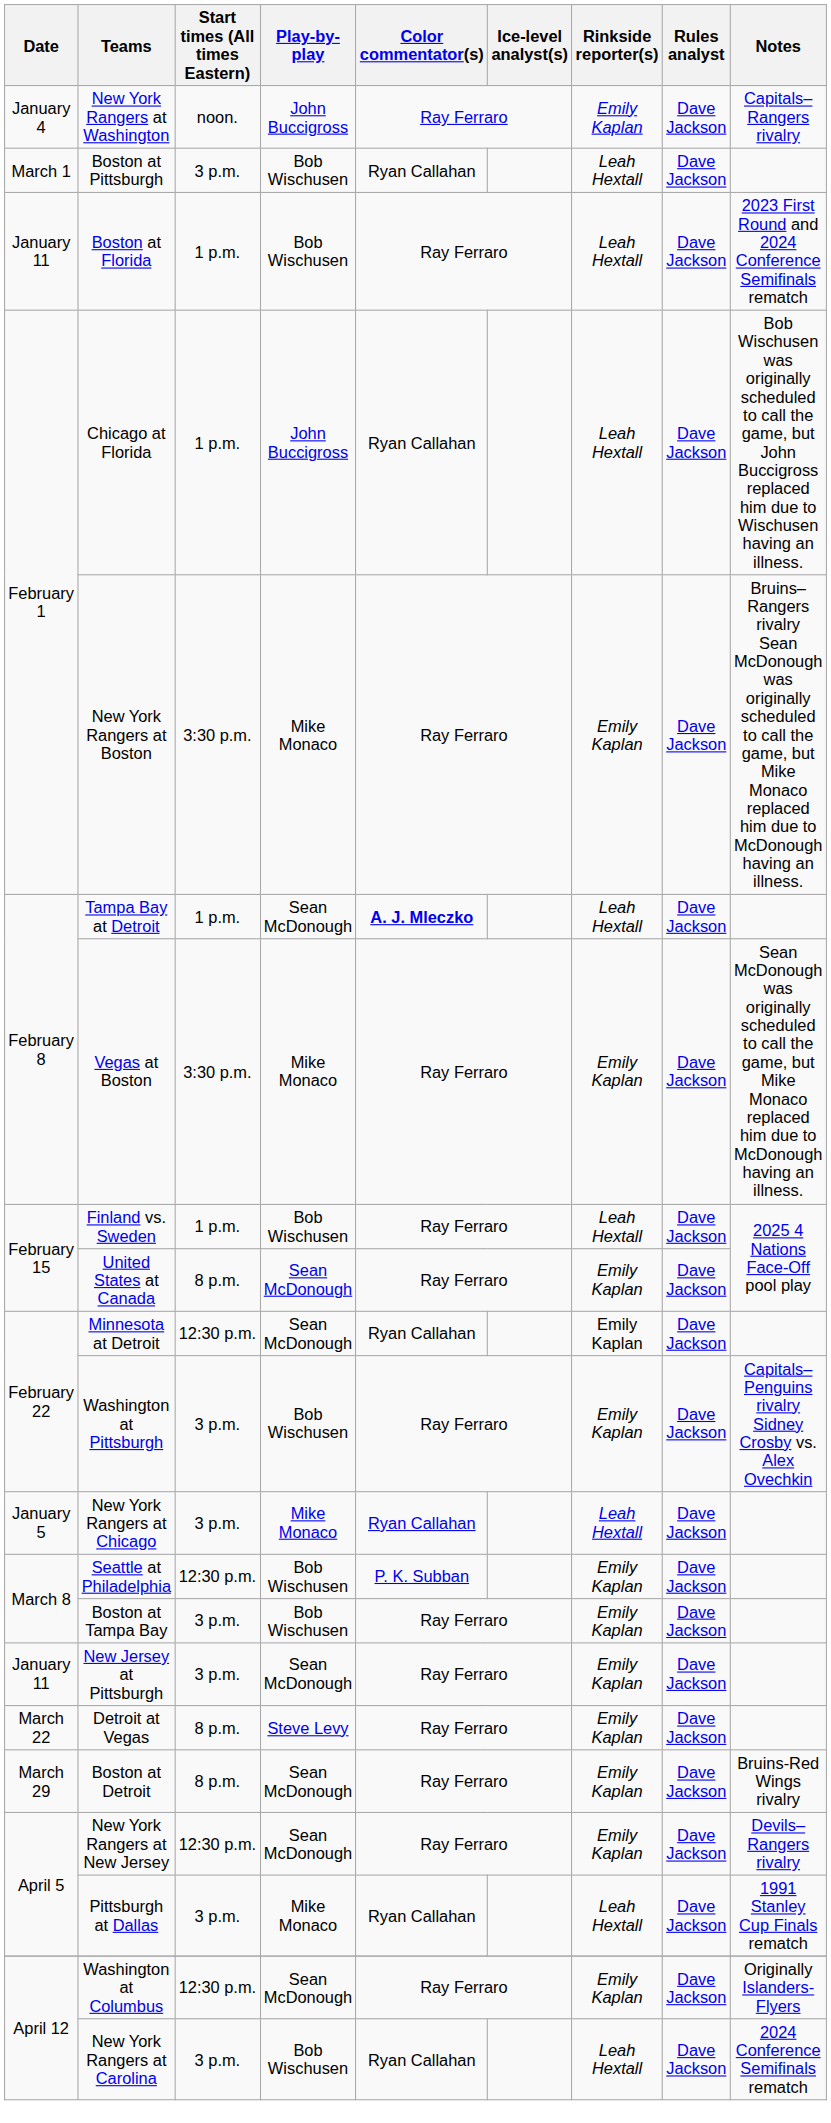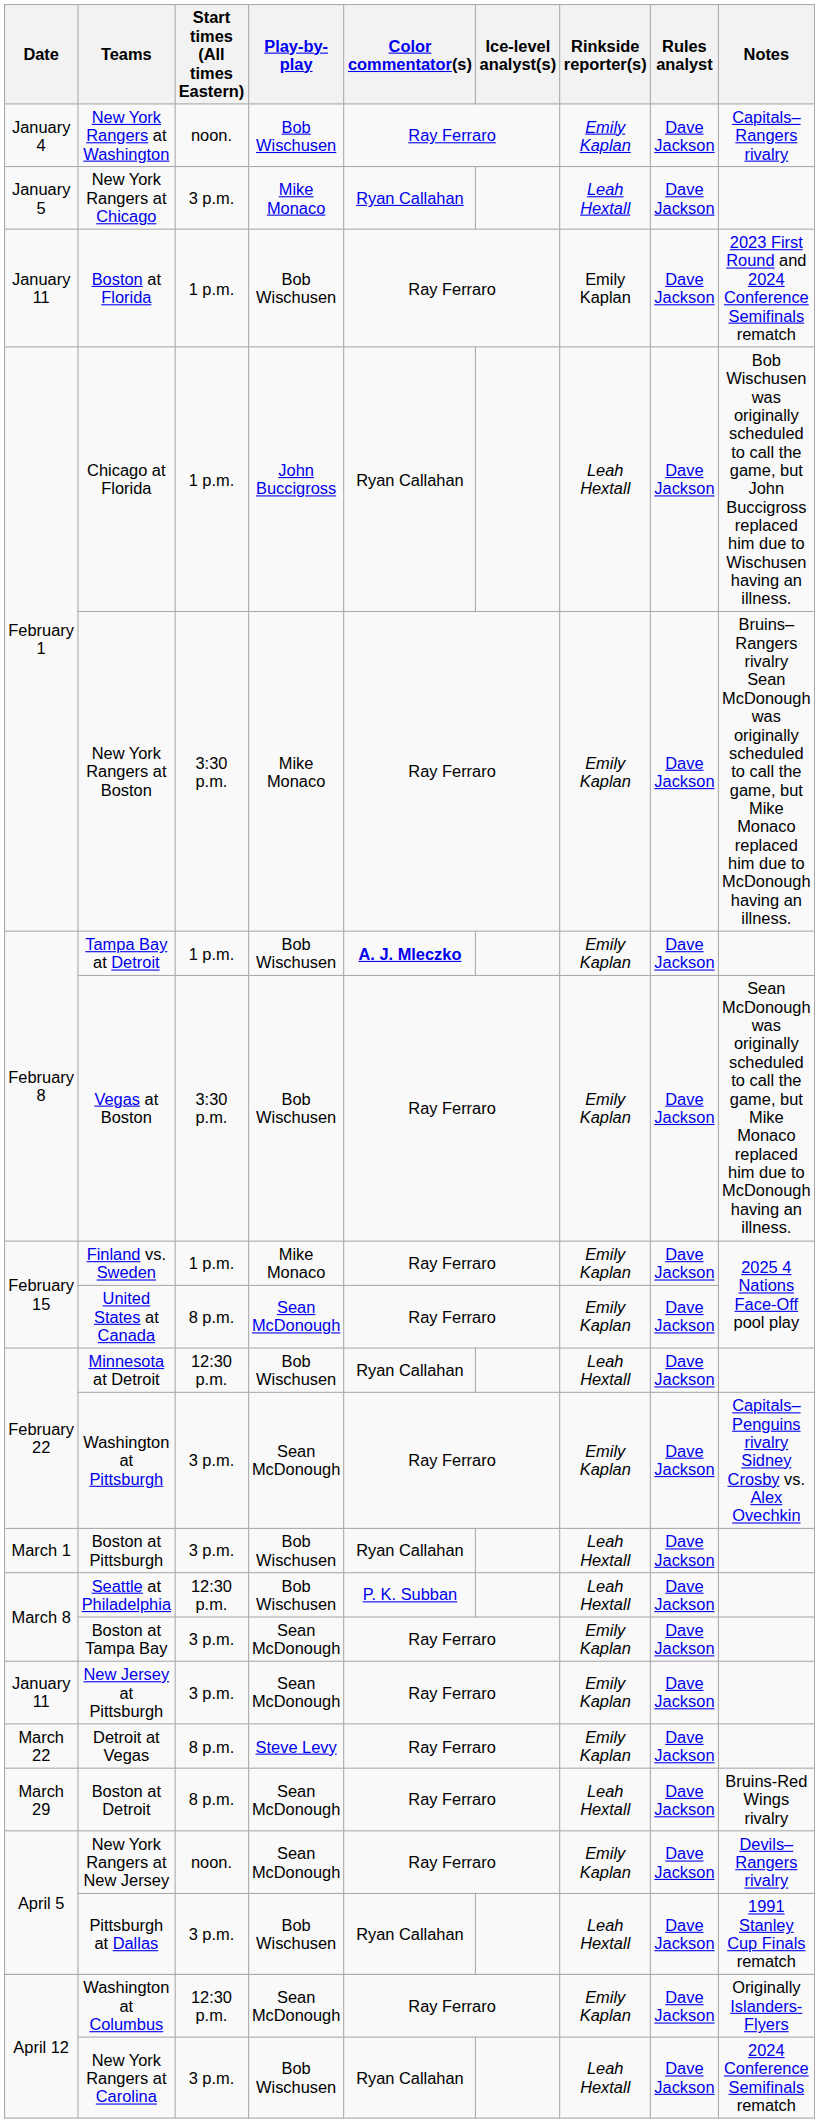New York Rangers at Washington | Play-by-play: John Buccigross -> Bob Wischusen
rows swapped: New York Rangers at Chicago <-> Boston at Pittsburgh
Boston at Florida | Rinkside reporter(s): Leah Hextall -> Emily Kaplan
Tampa Bay at Detroit | Play-by-play: Sean McDonough -> Bob Wischusen
Tampa Bay at Detroit | Rinkside reporter(s): Leah Hextall -> Emily Kaplan
Vegas at Boston | Play-by-play: Mike Monaco -> Bob Wischusen
Finland vs. Sweden | Play-by-play: Bob Wischusen -> Mike Monaco
Finland vs. Sweden | Rinkside reporter(s): Leah Hextall -> Emily Kaplan
Minnesota at Detroit | Play-by-play: Sean McDonough -> Bob Wischusen
Minnesota at Detroit | Rinkside reporter(s): Emily Kaplan -> Leah Hextall
Washington at Pittsburgh | Play-by-play: Bob Wischusen -> Sean McDonough
Seattle at Philadelphia | Rinkside reporter(s): Emily Kaplan -> Leah Hextall
Boston at Tampa Bay | Play-by-play: Bob Wischusen -> Sean McDonough
Boston at Detroit | Rinkside reporter(s): Emily Kaplan -> Leah Hextall
New York Rangers at New Jersey | Start times (All times Eastern): 12:30 p.m. -> noon.
Pittsburgh at Dallas | Play-by-play: Mike Monaco -> Bob Wischusen
